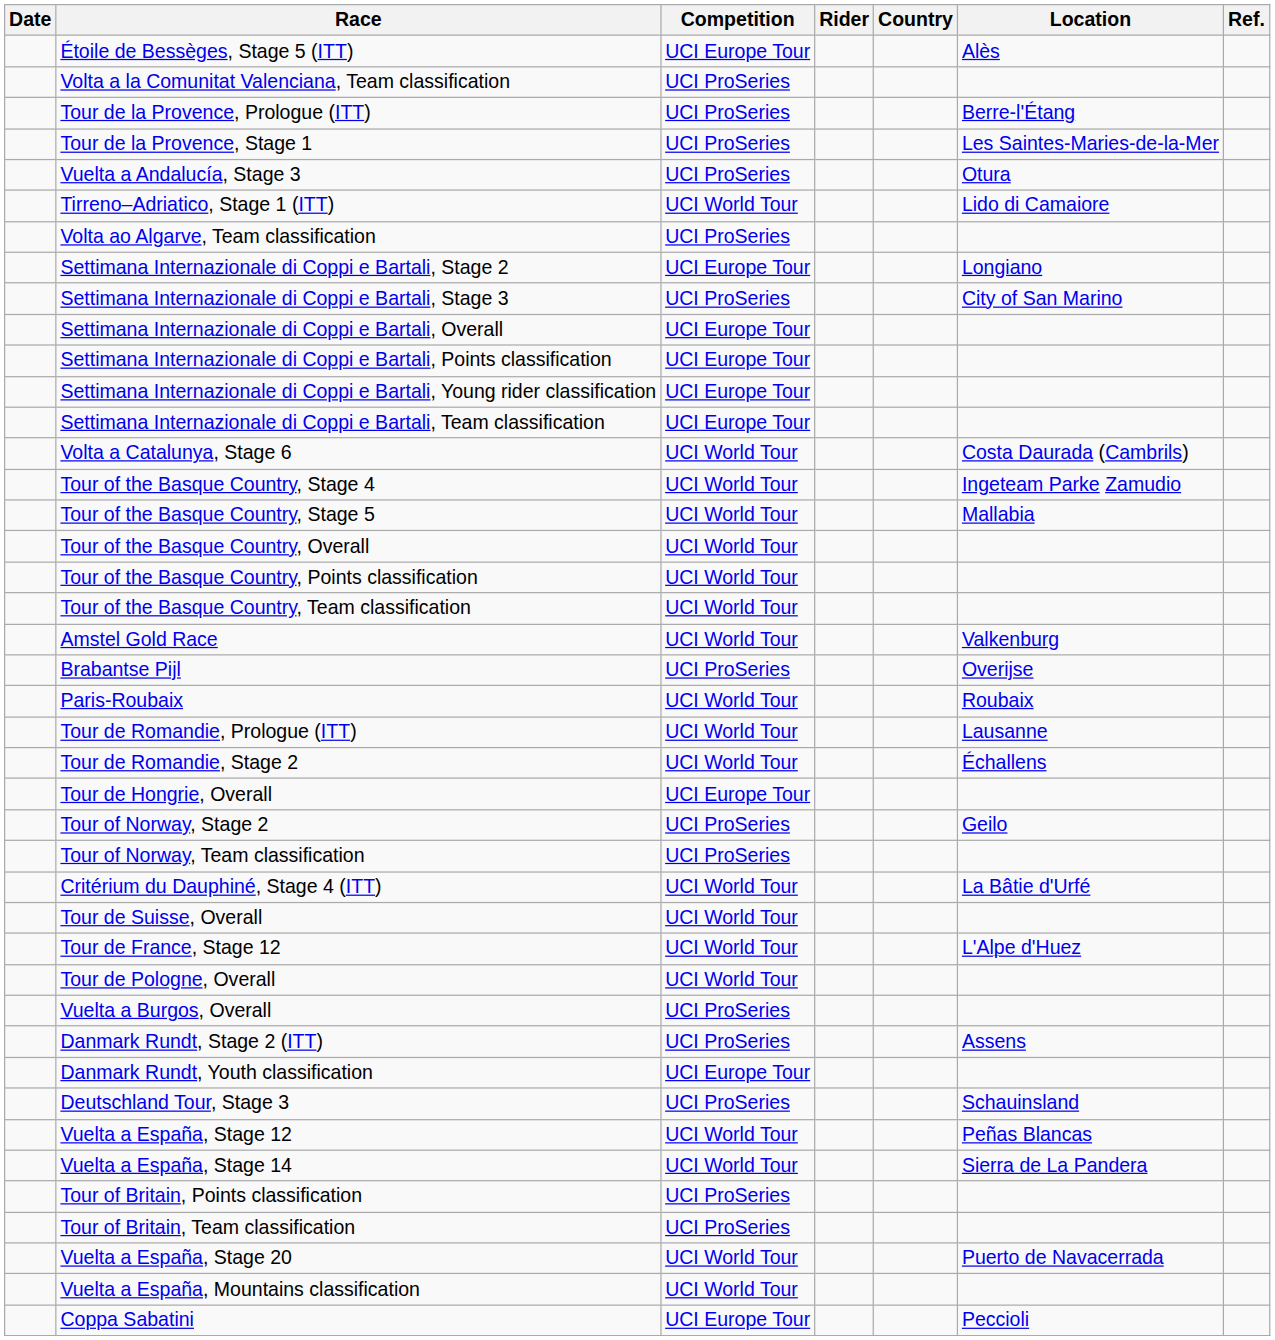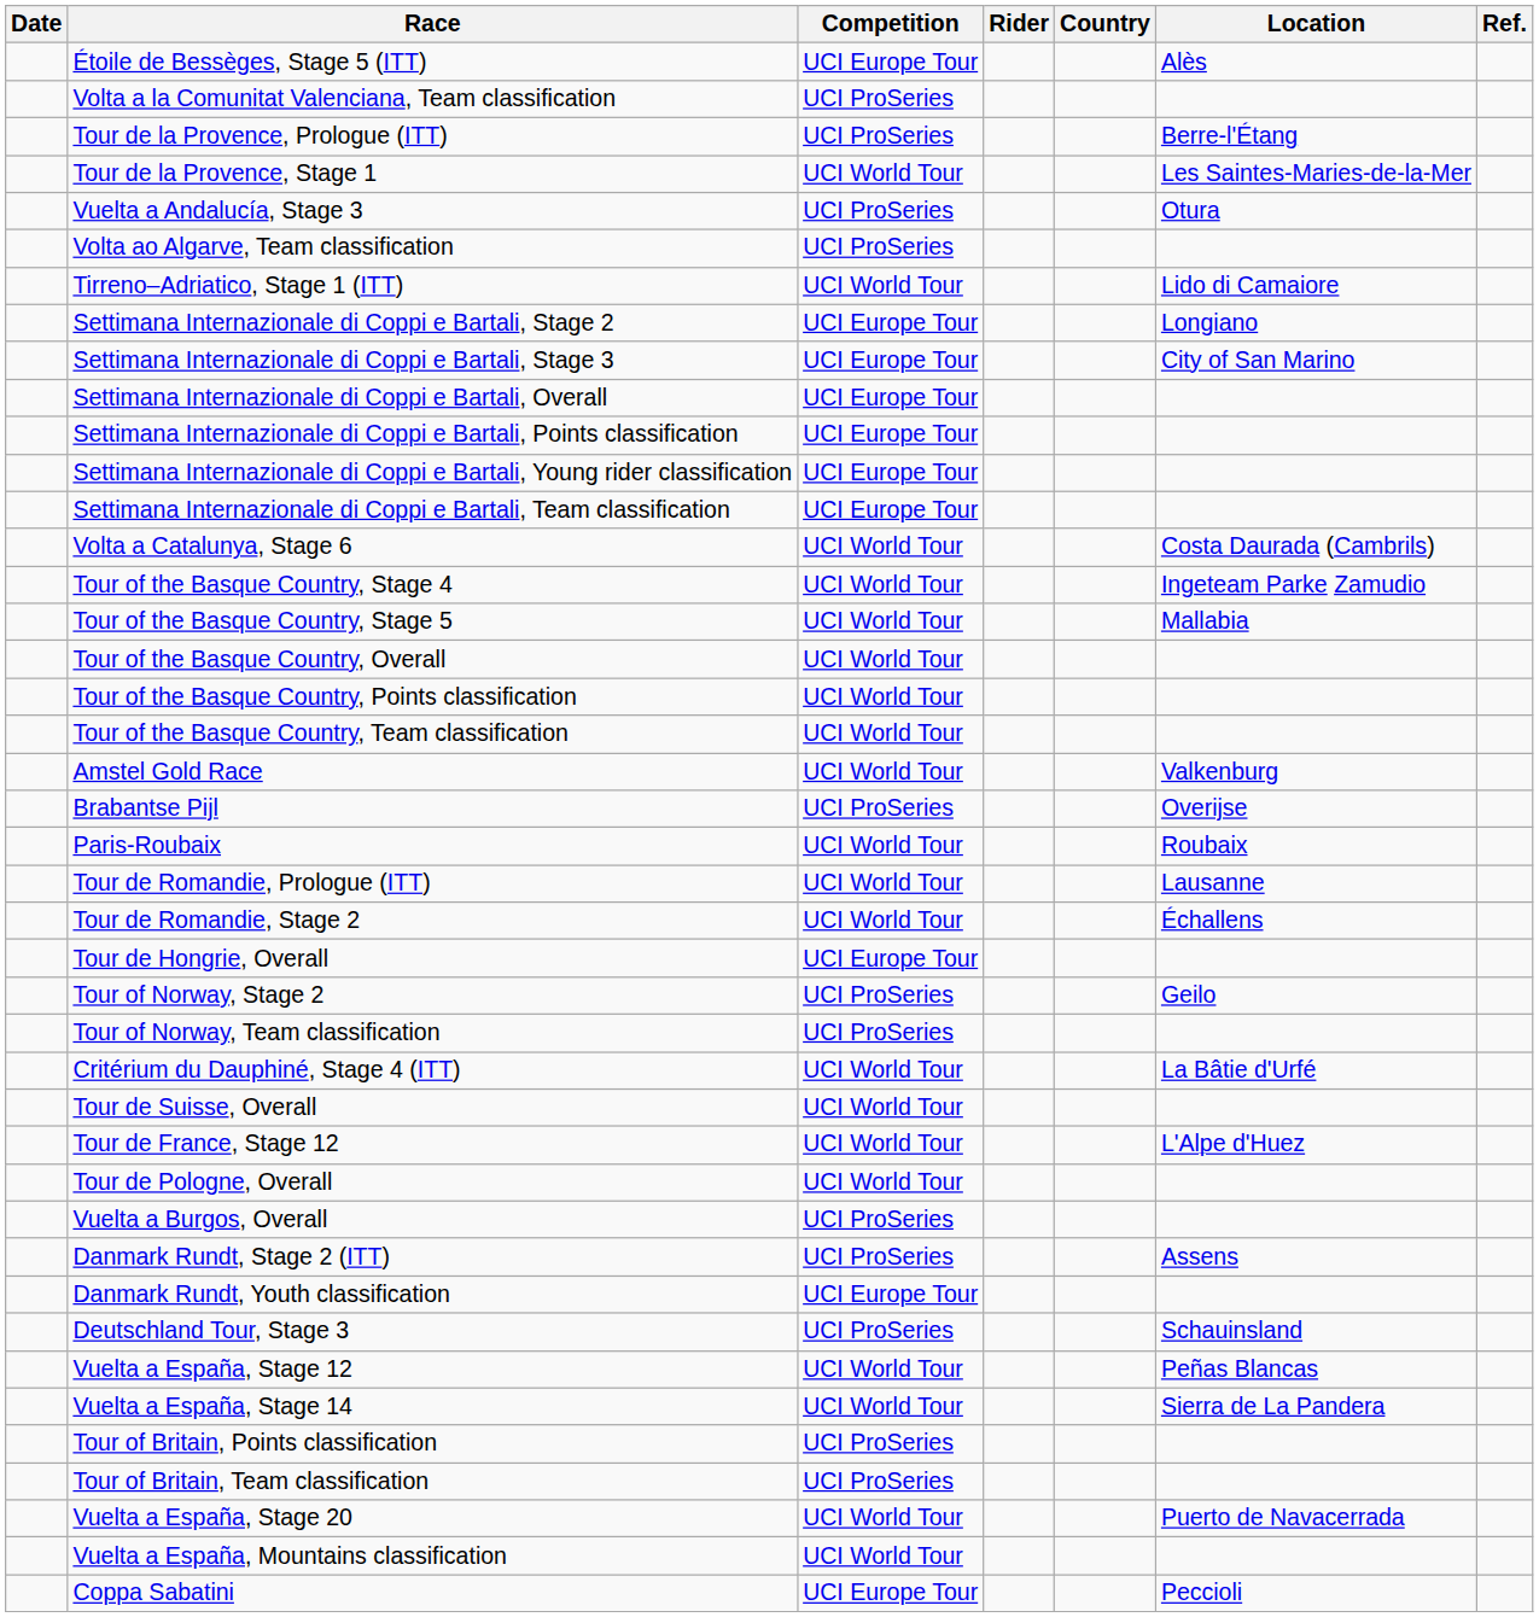Tour de la Provence, Stage 1 | Competition: UCI ProSeries -> UCI World Tour
rows swapped: Volta ao Algarve, Team classification <-> Tirreno–Adriatico, Stage 1 (ITT)
Settimana Internazionale di Coppi e Bartali, Stage 3 | Competition: UCI ProSeries -> UCI Europe Tour
